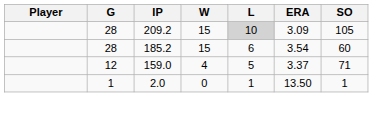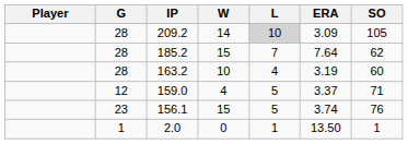209.2 | W: 15 -> 14
185.2 | L: 6 -> 7
185.2 | ERA: 3.54 -> 7.64
185.2 | SO: 60 -> 62
+ row: 28 | 163.2 | 10 | 4 | 3.19 | 60
+ row: 23 | 156.1 | 15 | 5 | 3.74 | 76
